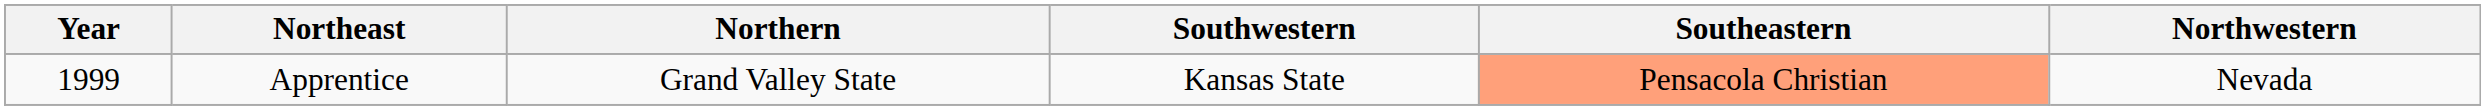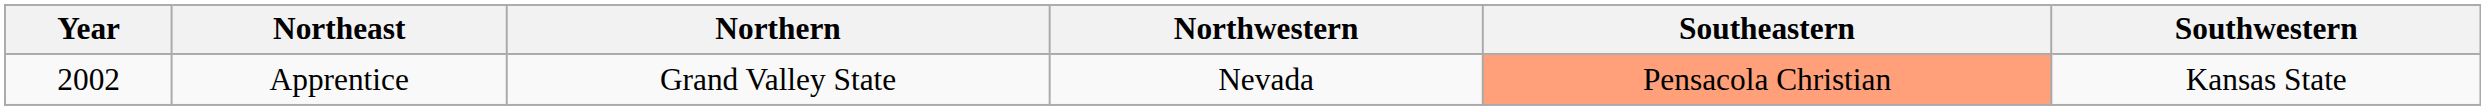columns swapped: Northwestern <-> Southwestern
Apprentice | Year: 1999 -> 2002
